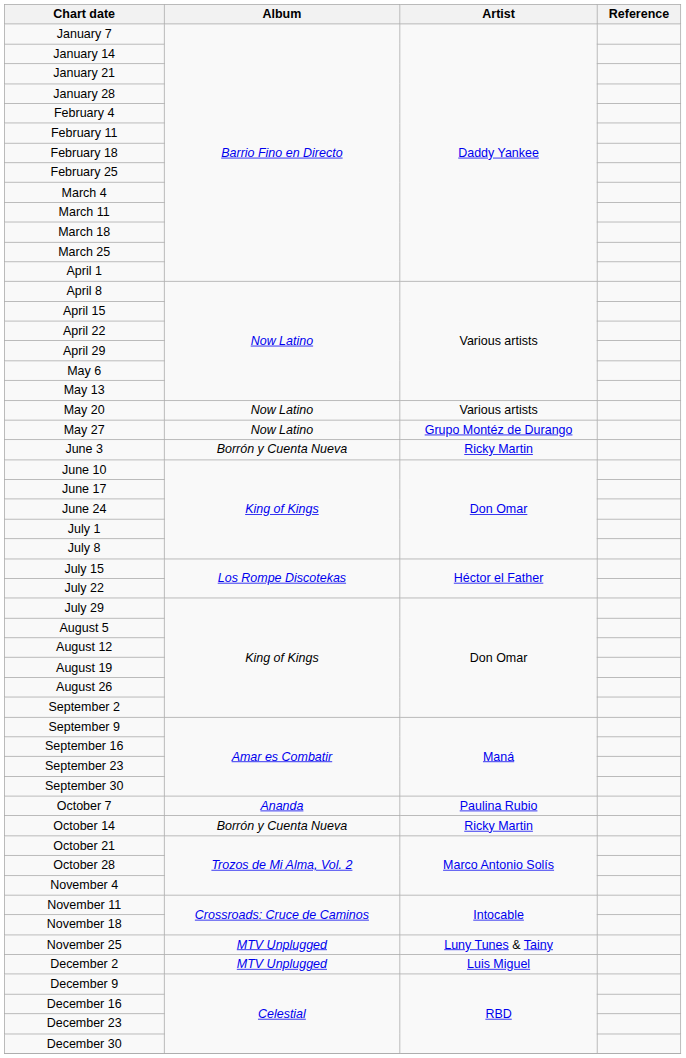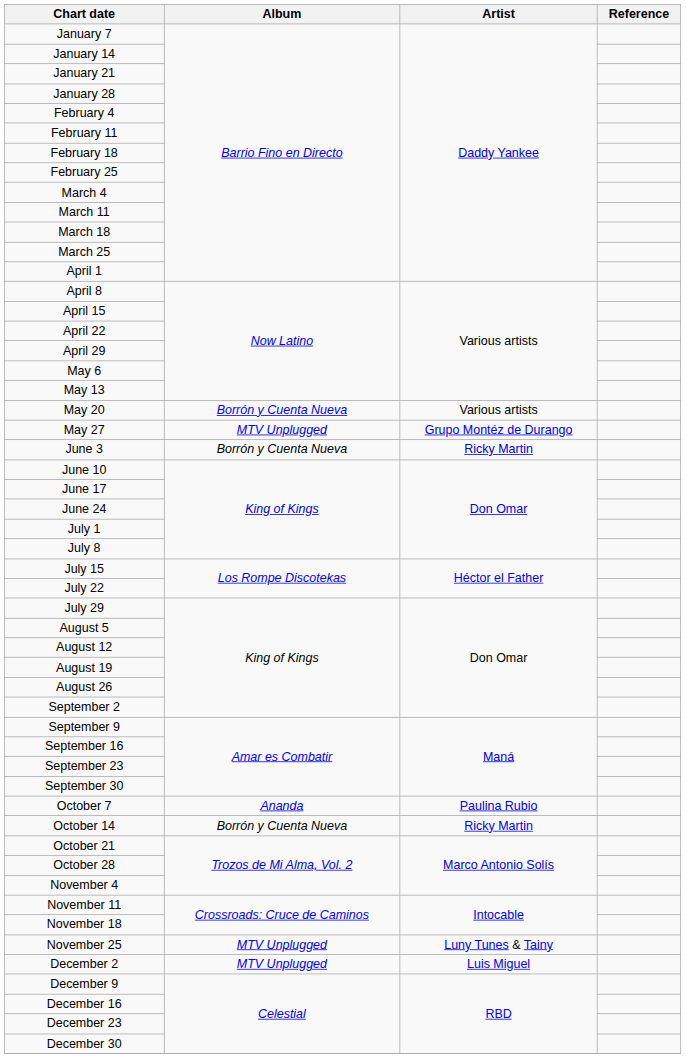May 20 | Album: Now Latino -> Borrón y Cuenta Nueva
May 27 | Album: Now Latino -> MTV Unplugged
